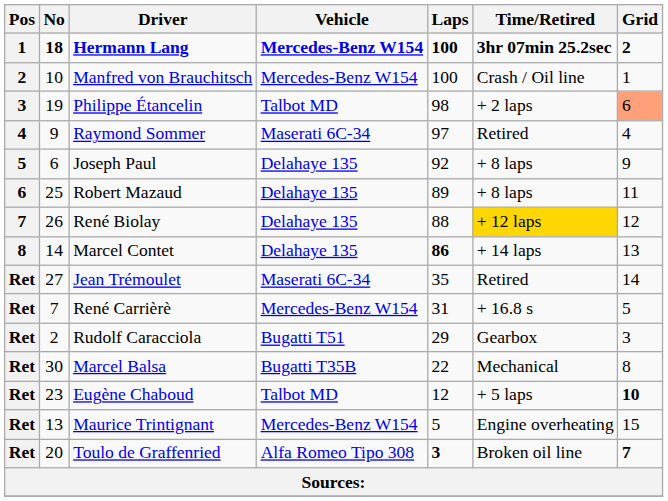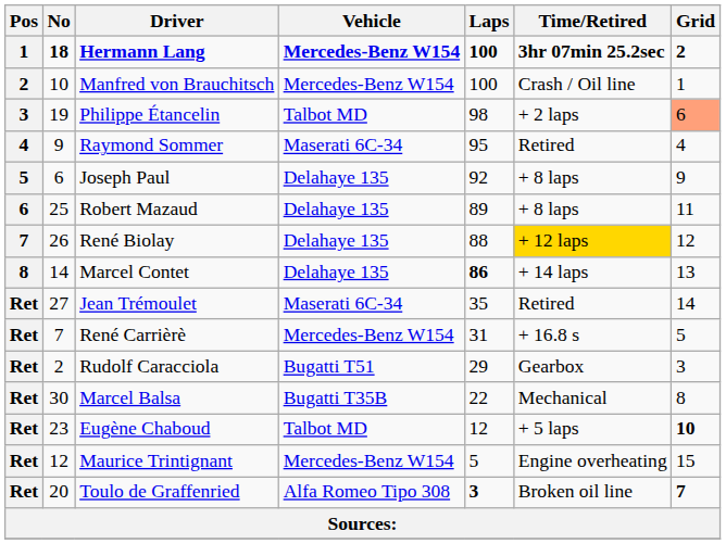Raymond Sommer | Laps: 97 -> 95
Maurice Trintignant | No: 13 -> 12
